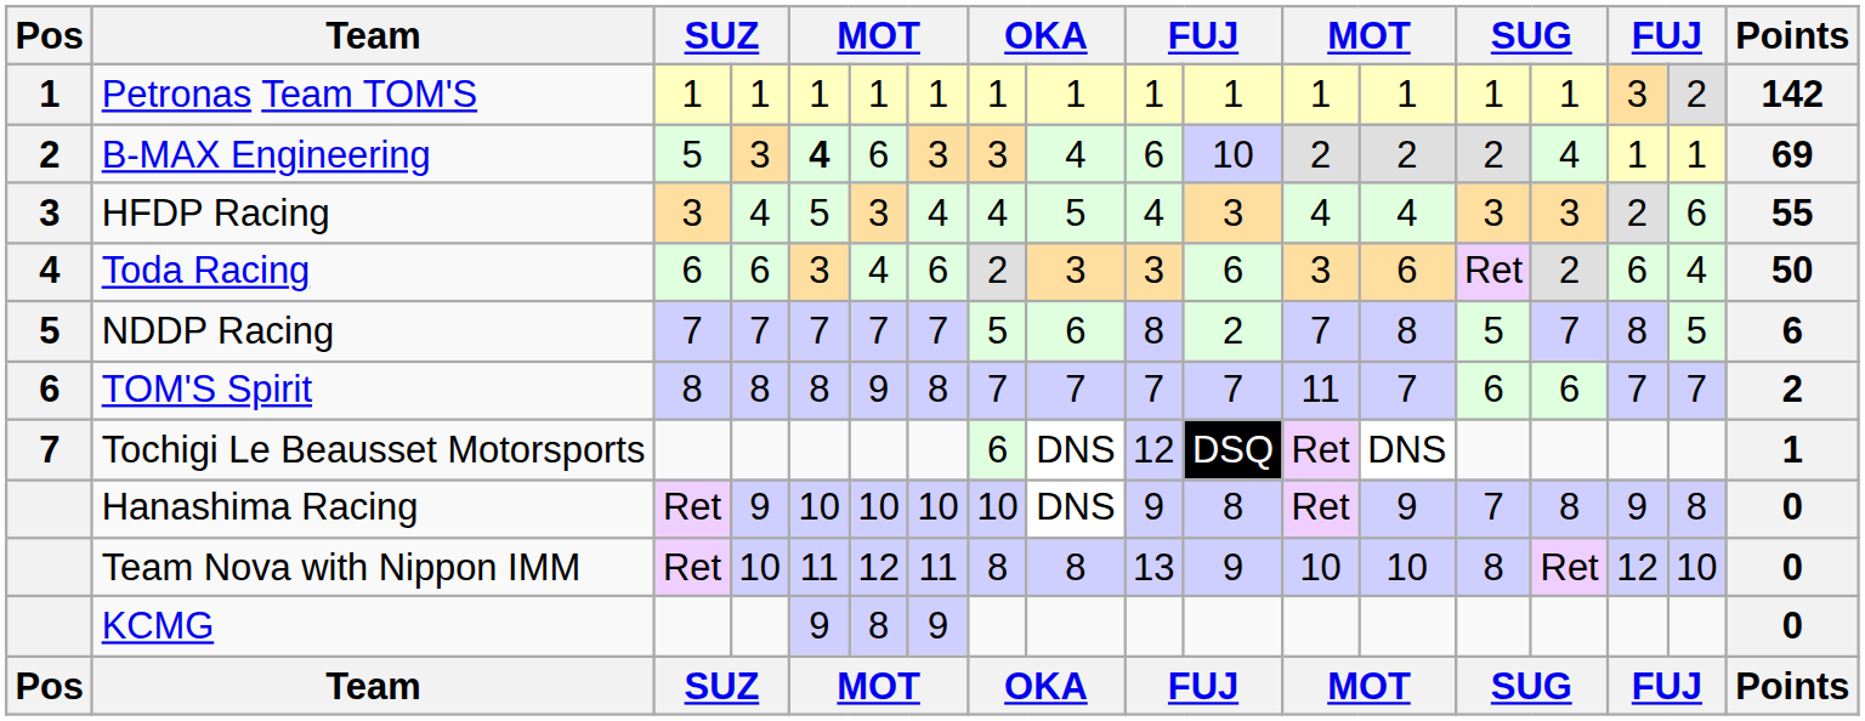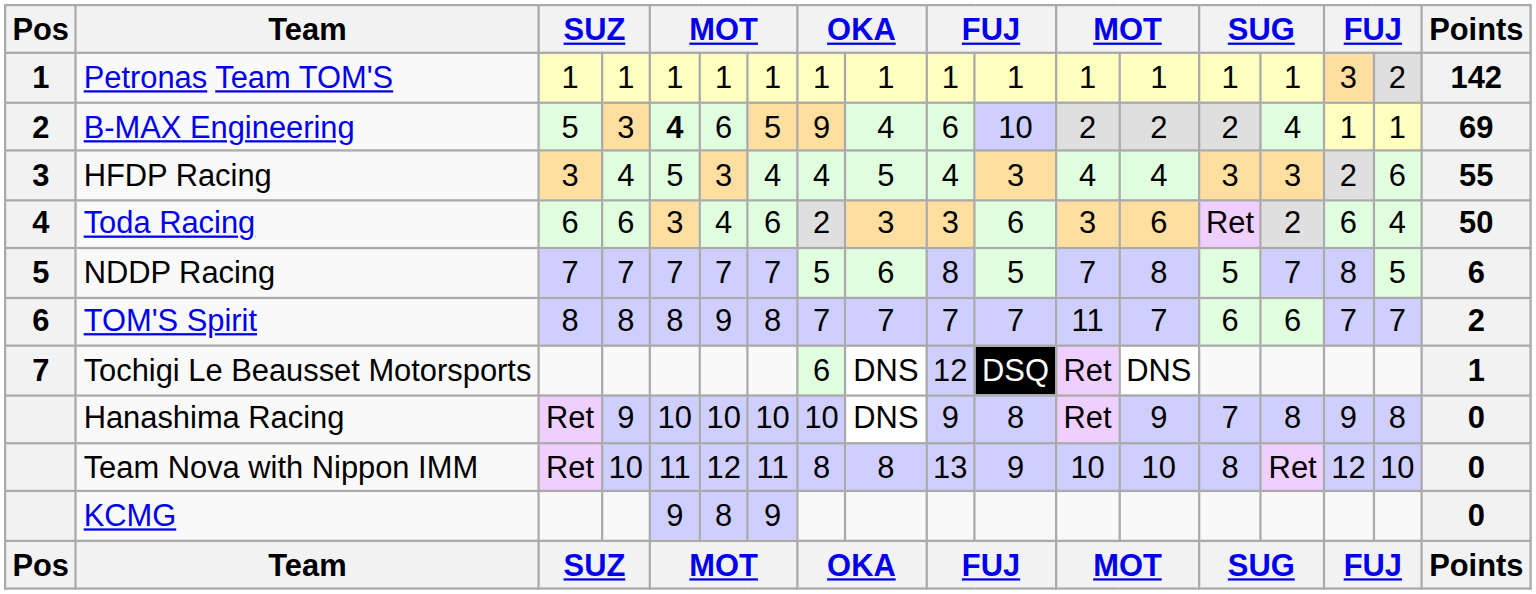B-MAX Engineering | column 7: 3 -> 5
B-MAX Engineering | column 8: 3 -> 9
NDDP Racing | column 11: 2 -> 5
